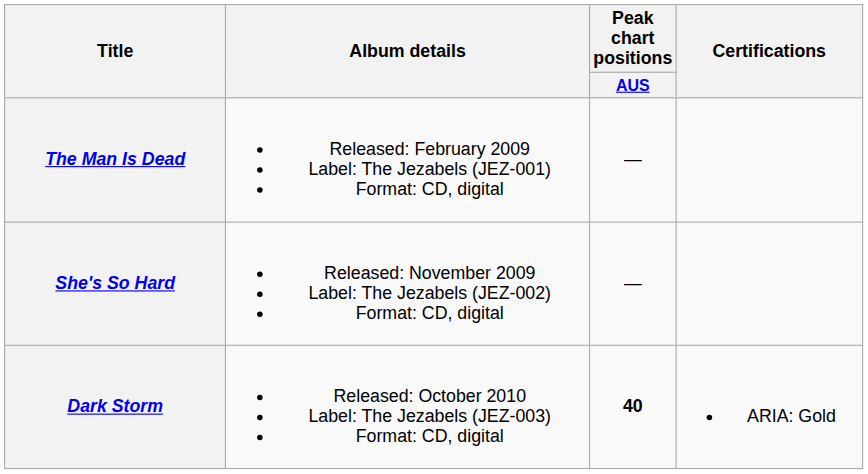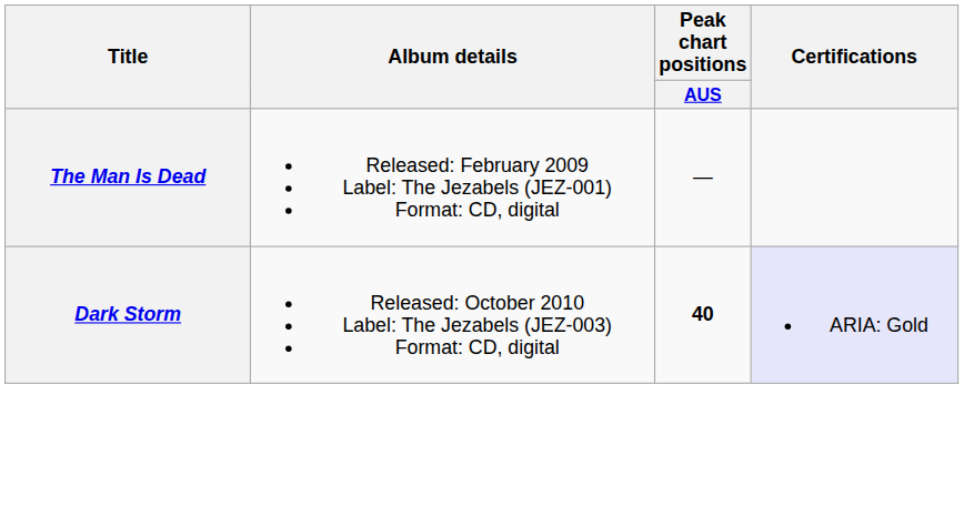- row: She's So Hard | Released: November 2009 Label: The Jezabels (JEZ-002) Format: CD, digital | —
Dark Storm | Certifications: no background -> lavender background
